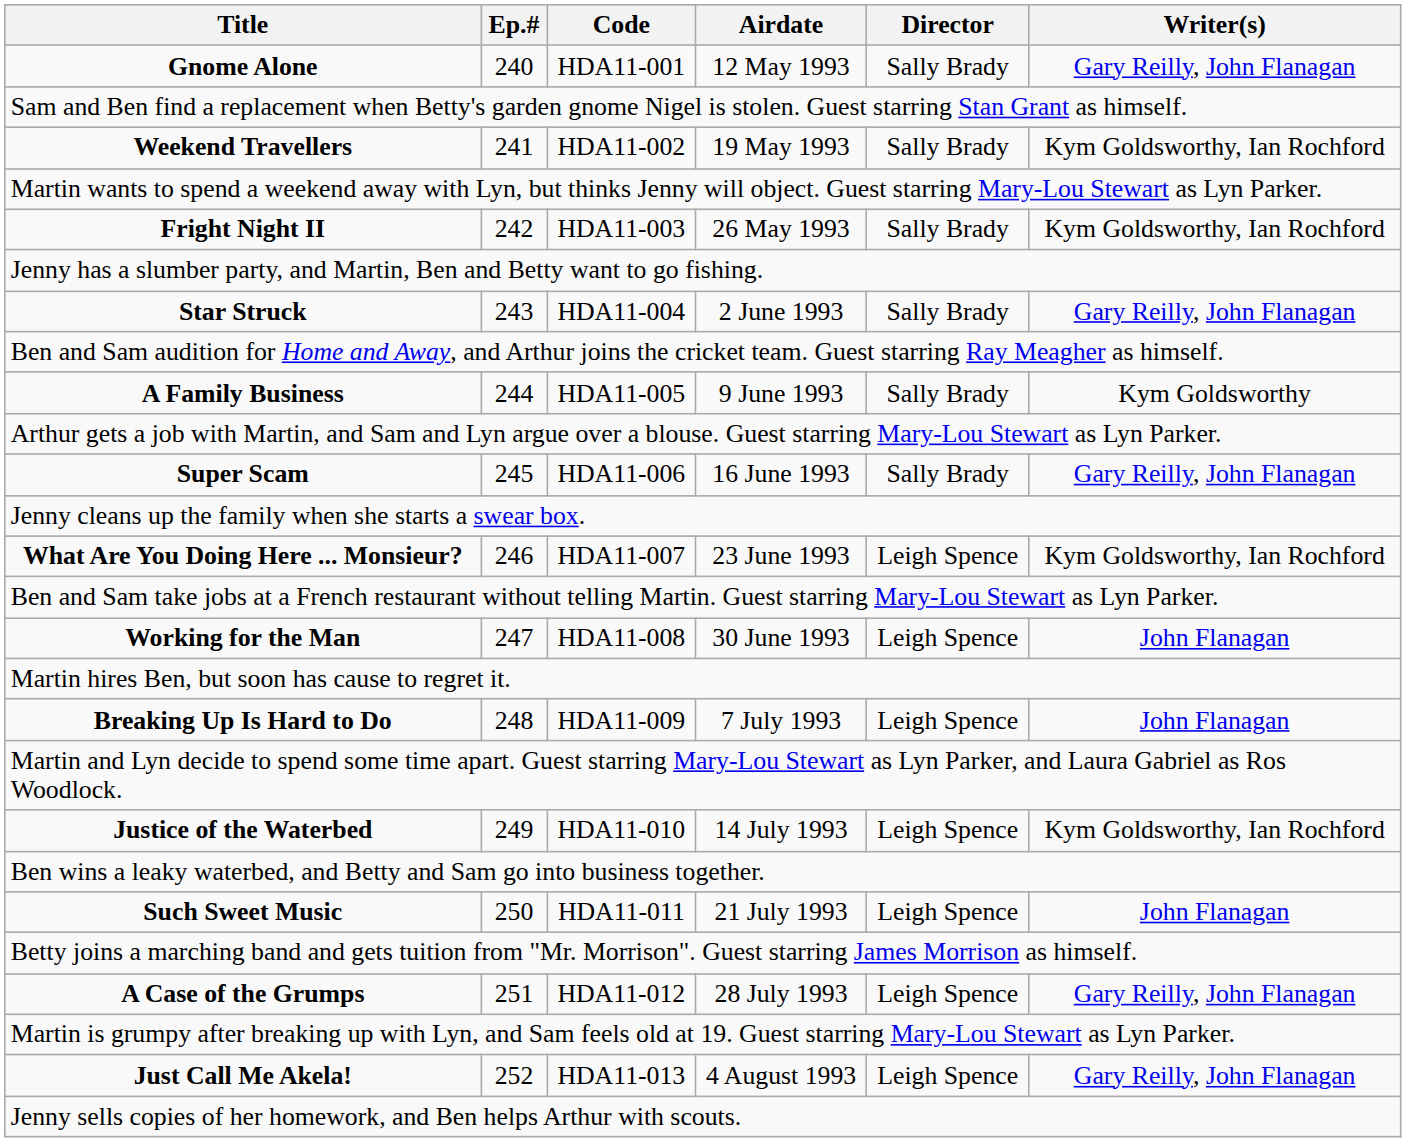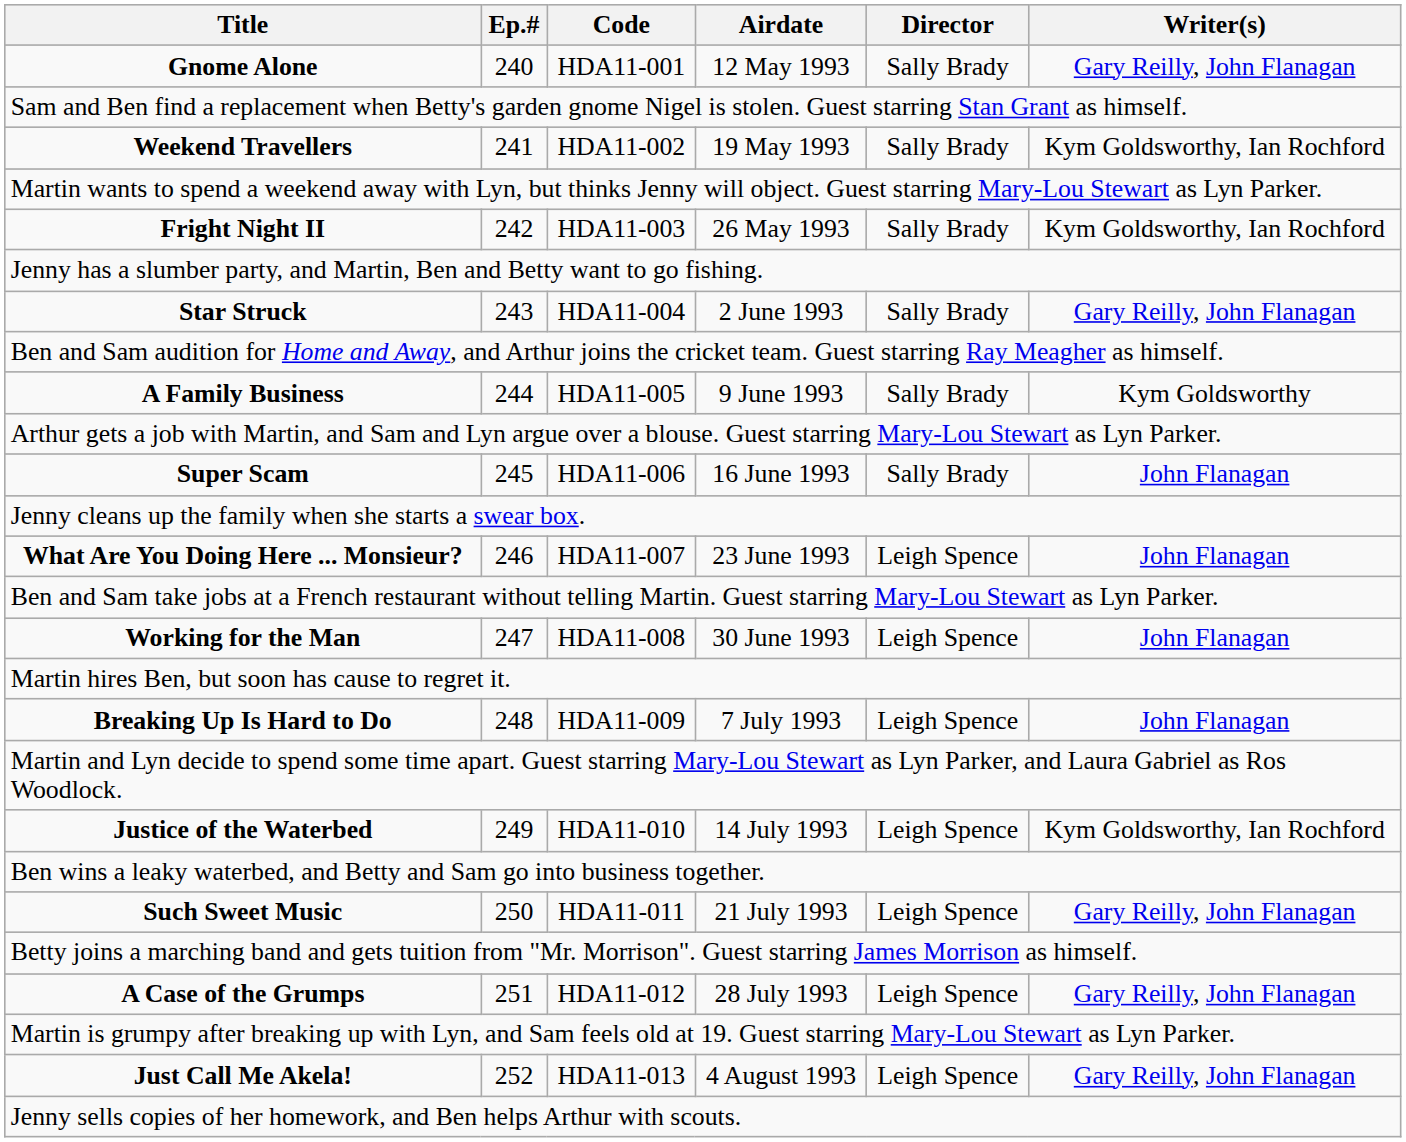Super Scam | Writer(s): Gary Reilly, John Flanagan -> John Flanagan
What Are You Doing Here ... Monsieur? | Writer(s): Kym Goldsworthy, Ian Rochford -> John Flanagan
Such Sweet Music | Writer(s): John Flanagan -> Gary Reilly, John Flanagan
